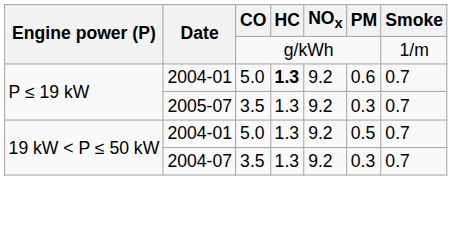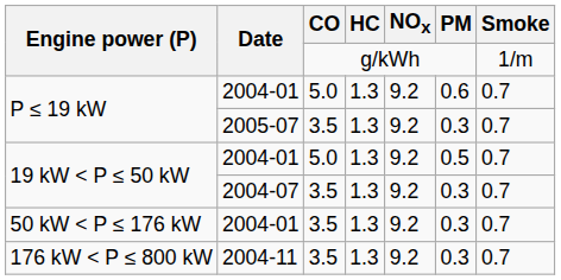P ≤ 19 kW / 2004-01 | HC: bold -> normal
+ row: 50 kW < P ≤ 176 kW | 2004-01 | 3.5 | 1.3 | 9.2 | 0.3 | 0.7
+ row: 176 kW < P ≤ 800 kW | 2004-11 | 3.5 | 1.3 | 9.2 | 0.3 | 0.7
